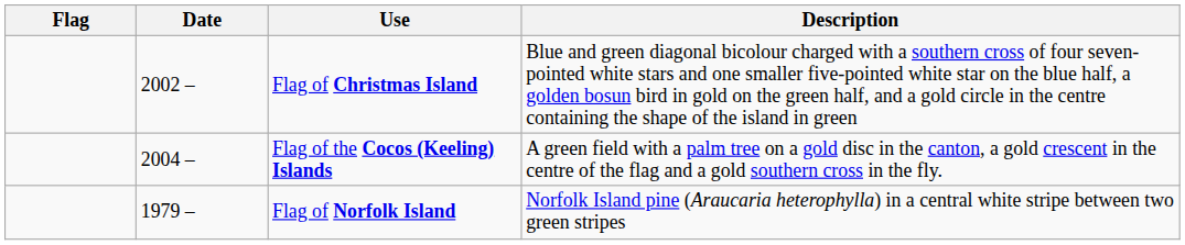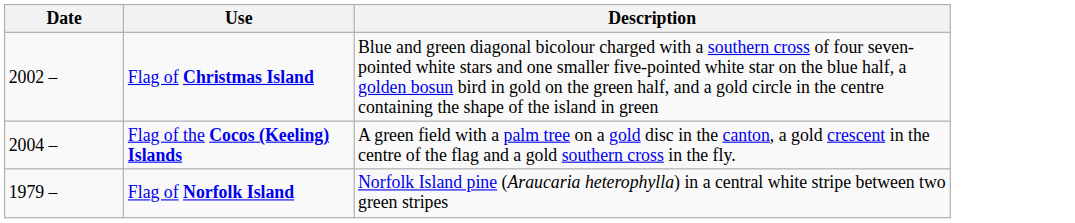- column: Flag
